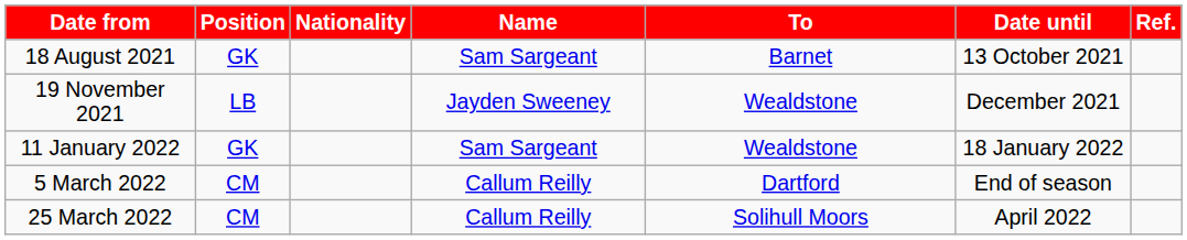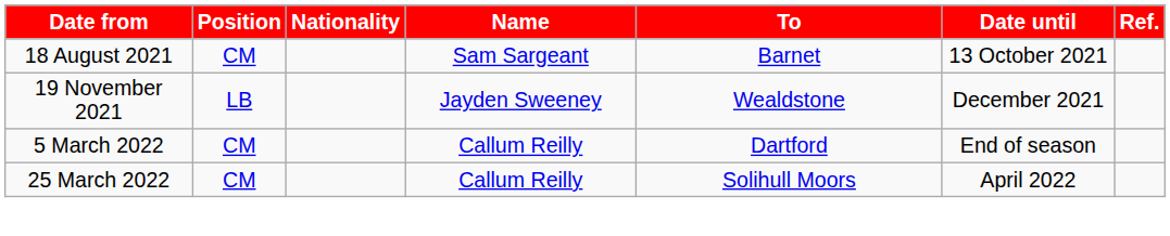18 August 2021 | Position: GK -> CM
- row: 11 January 2022 | GK | Sam Sargeant | Wealdstone | 18 January 2022
